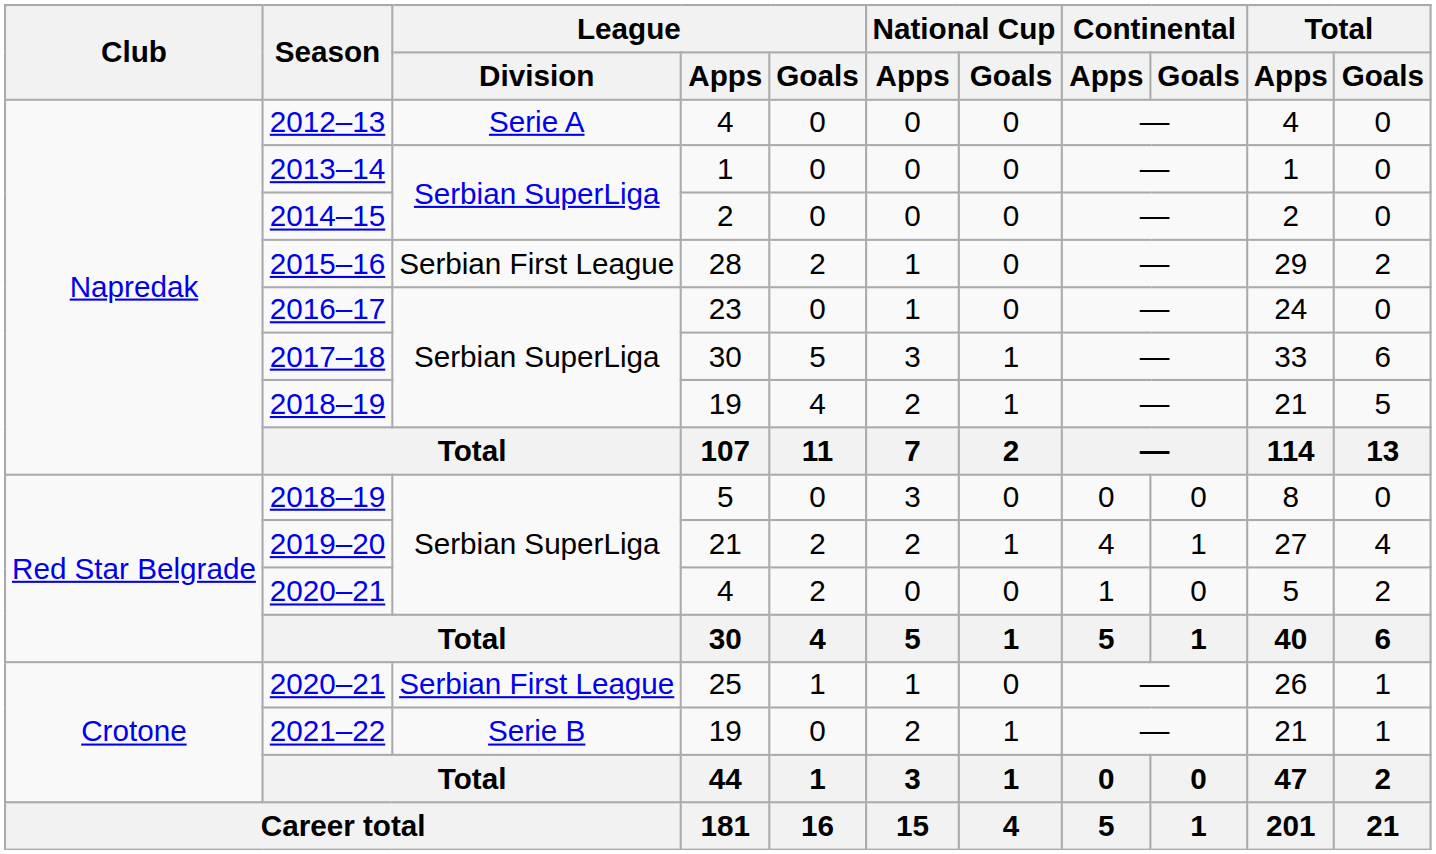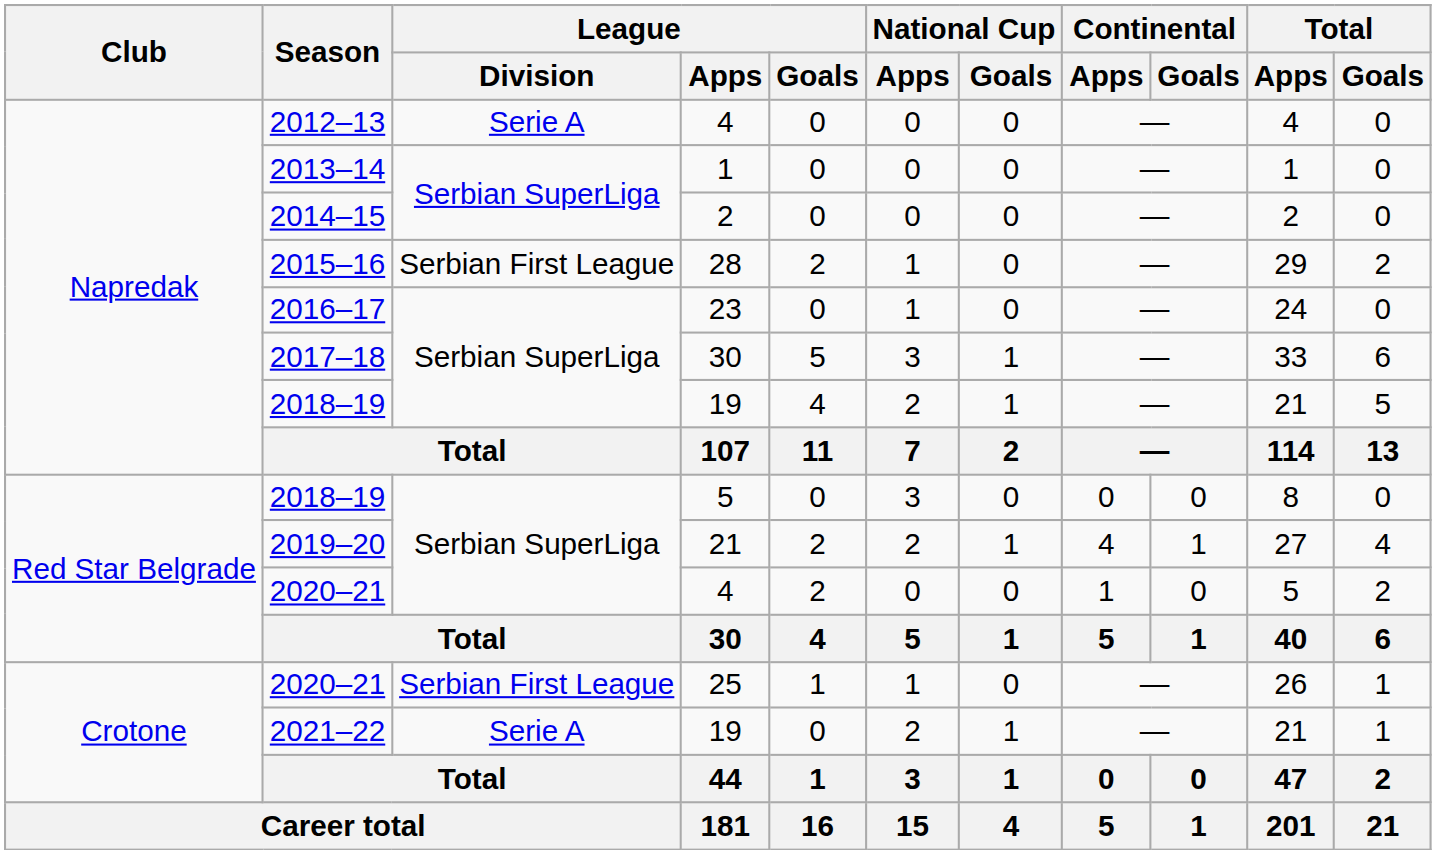2021–22 | League / Division: Serie B -> Serie A
